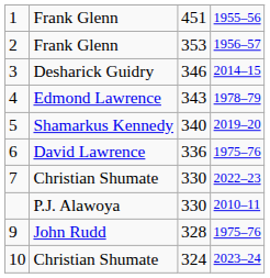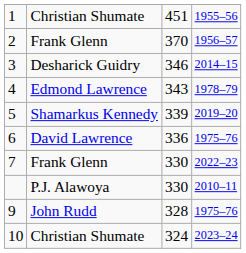1 | column 2: Frank Glenn -> Christian Shumate
2 | column 3: 353 -> 370
5 | column 3: 340 -> 339
7 | column 2: Christian Shumate -> Frank Glenn
